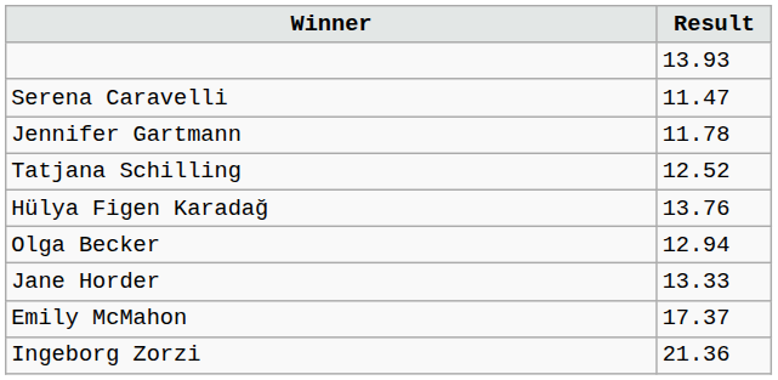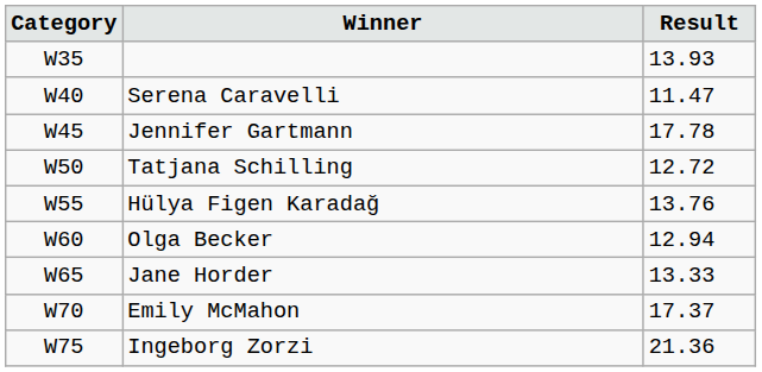+ column: Category | W35 | W40 | W45 | W50 | W55 | W60 | W65 | W70 | W75
Jennifer Gartmann | Result: 11.78 -> 17.78
Tatjana Schilling | Result: 12.52 -> 12.72
